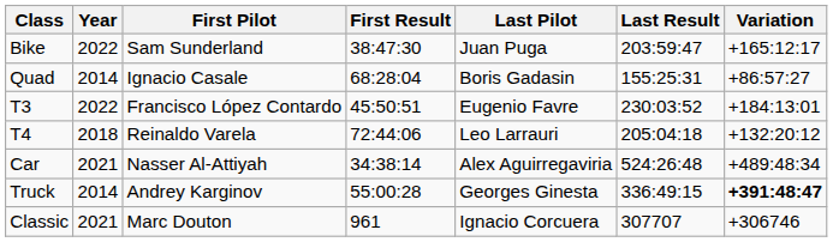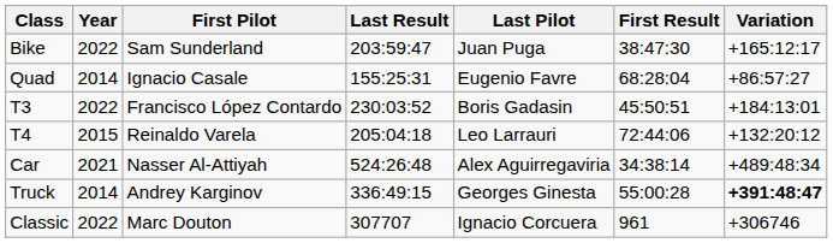columns swapped: First Result <-> Last Result
Quad | Last Pilot: Boris Gadasin -> Eugenio Favre
T3 | Last Pilot: Eugenio Favre -> Boris Gadasin
T4 | Year: 2018 -> 2015
Classic | Year: 2021 -> 2022
